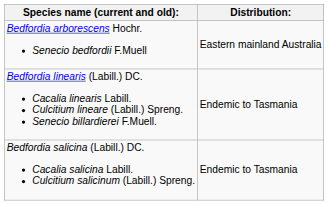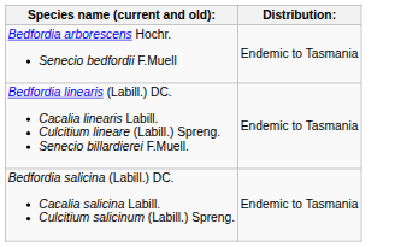Bedfordia arborescens Hochr. Senecio bedfordii F.Muell | Distribution:: Eastern mainland Australia -> Endemic to Tasmania
